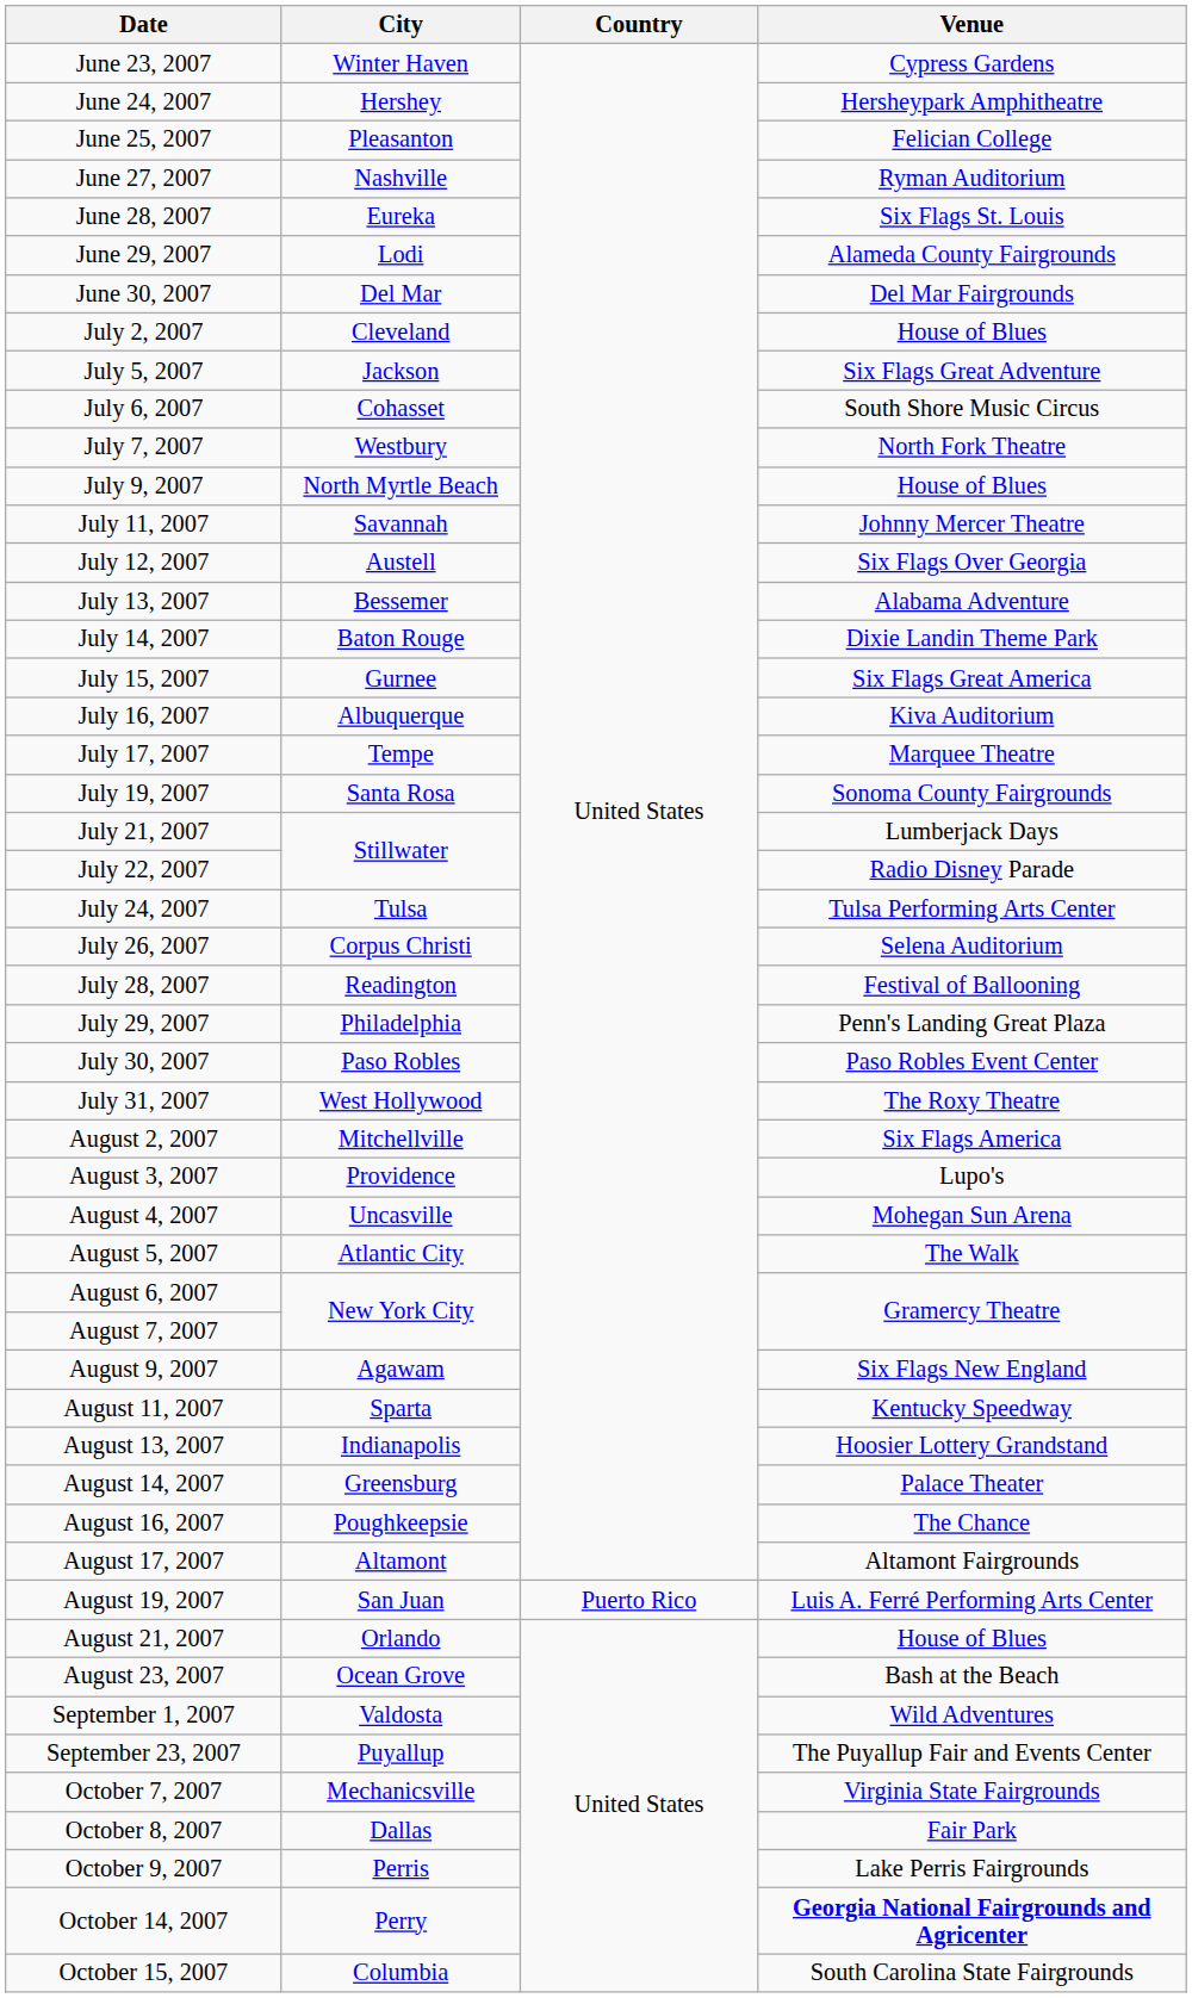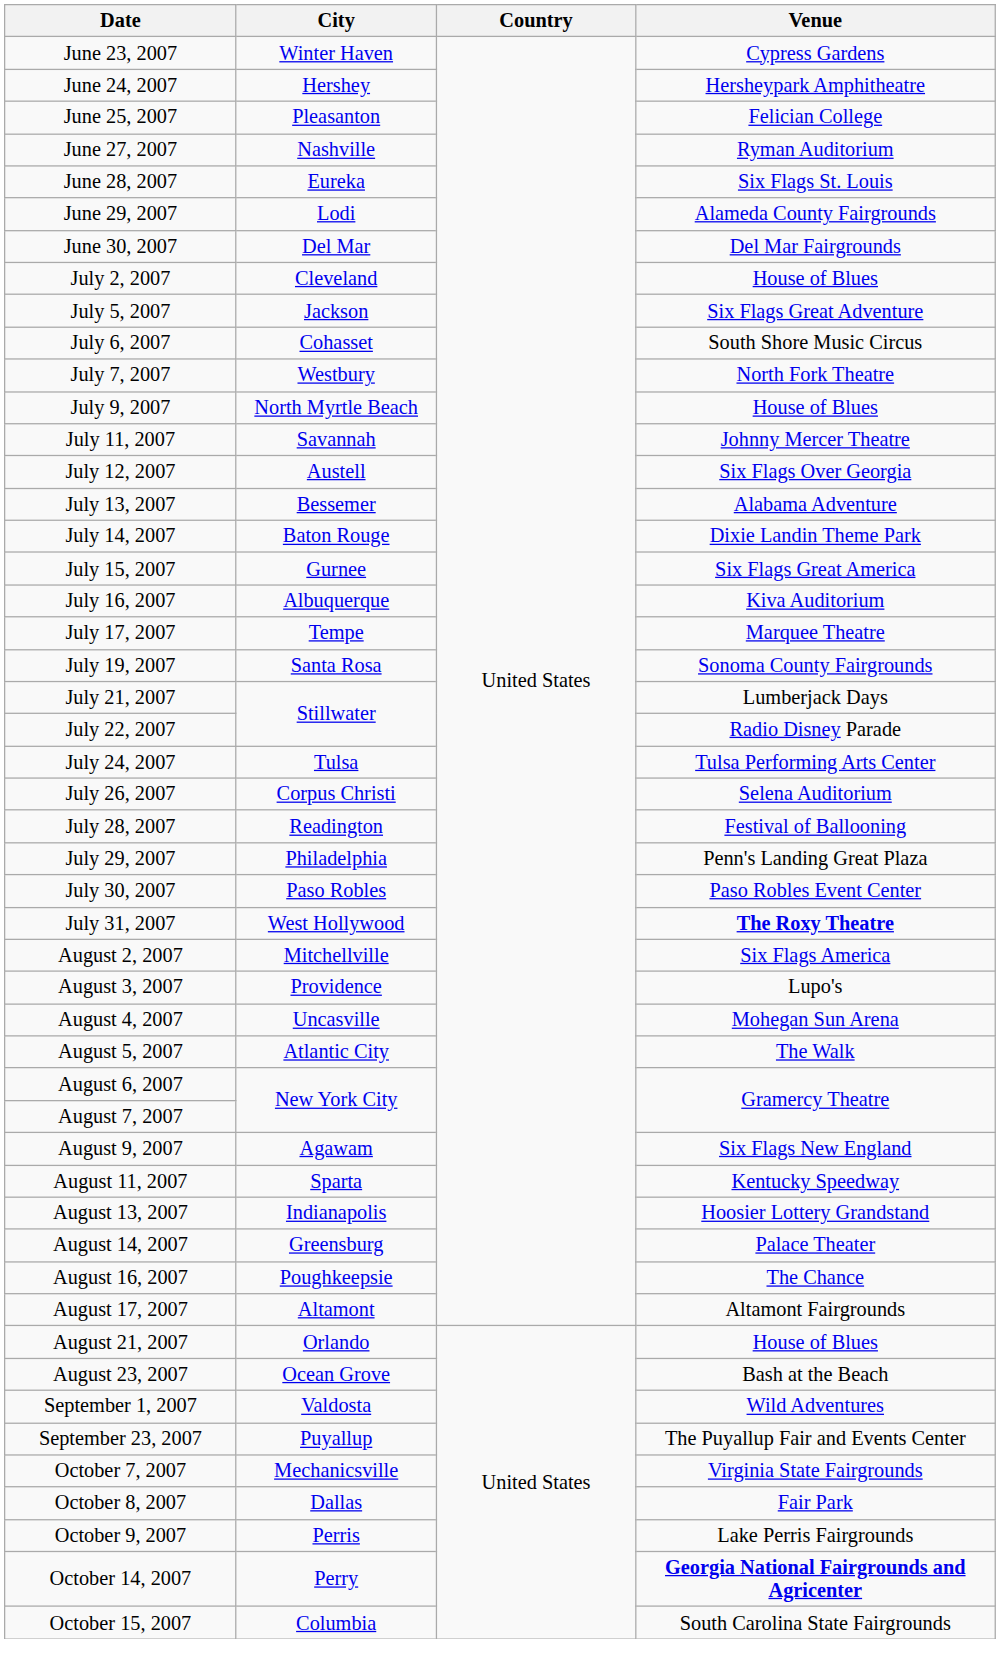July 31, 2007 | Venue: normal -> bold
- row: August 19, 2007 | San Juan | Puerto Rico | Luis A. Ferré Performing Arts Center
